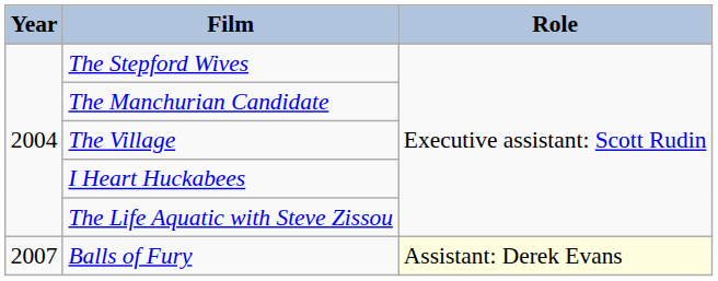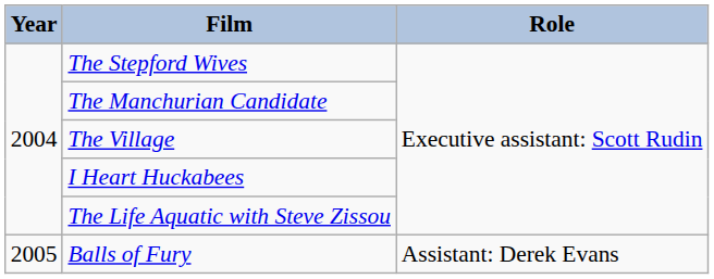Balls of Fury | Year: 2007 -> 2005
Balls of Fury | Role: lightyellow background -> no background
